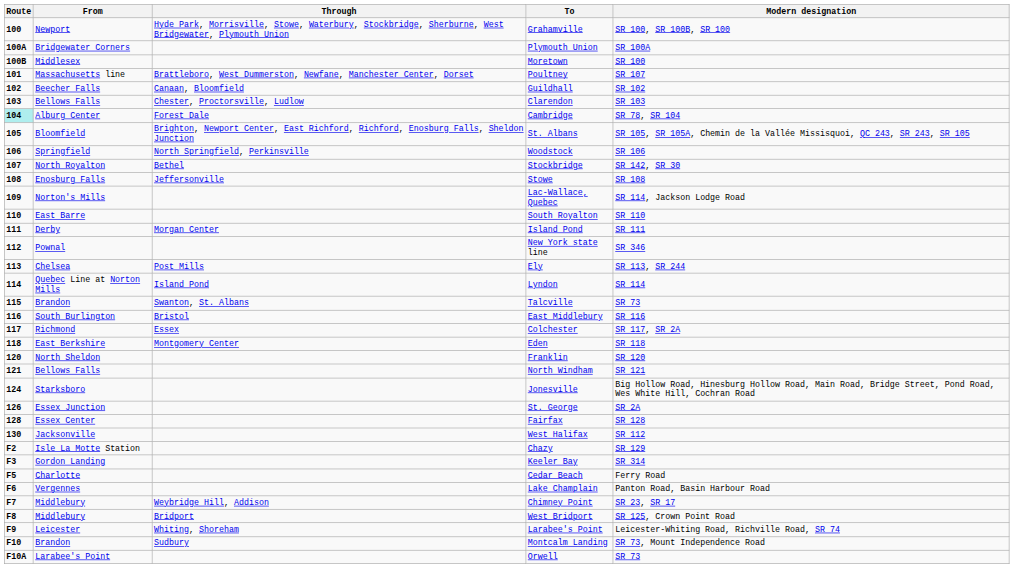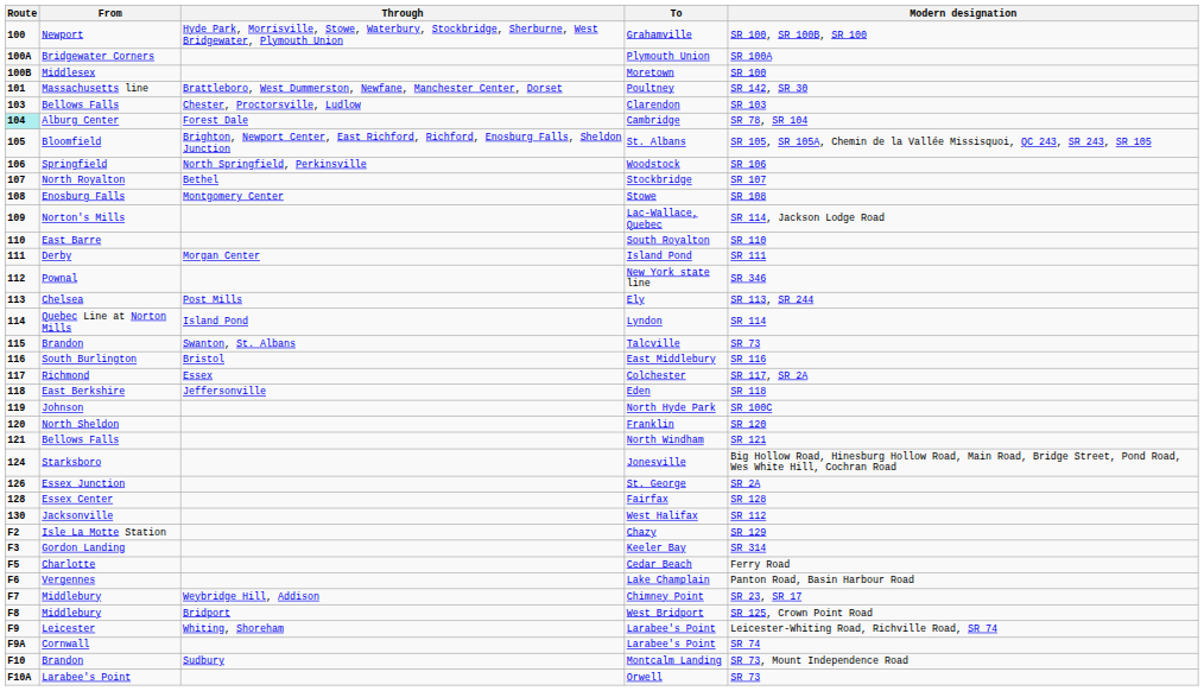Poultney | Modern designation: SR 107 -> SR 142, SR 30
- row: 102 | Beecher Falls | Canaan, Bloomfield | Guildhall | SR 102
Stockbridge | Modern designation: SR 142, SR 30 -> SR 107
Stowe | Through: Jeffersonville -> Montgomery Center
Eden | Through: Montgomery Center -> Jeffersonville
+ row: 119 | Johnson | North Hyde Park | SR 100C
+ row: F9A | Cornwall | Larabee's Point | SR 74
